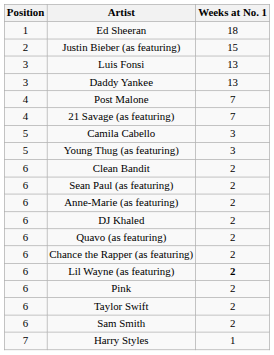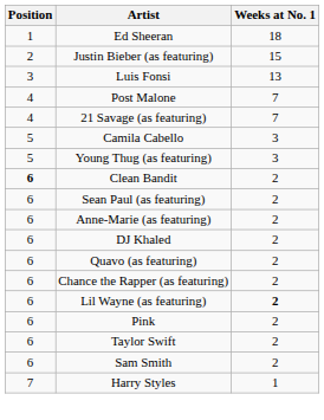- row: 3 | Daddy Yankee | 13
Clean Bandit | Position: normal -> bold
